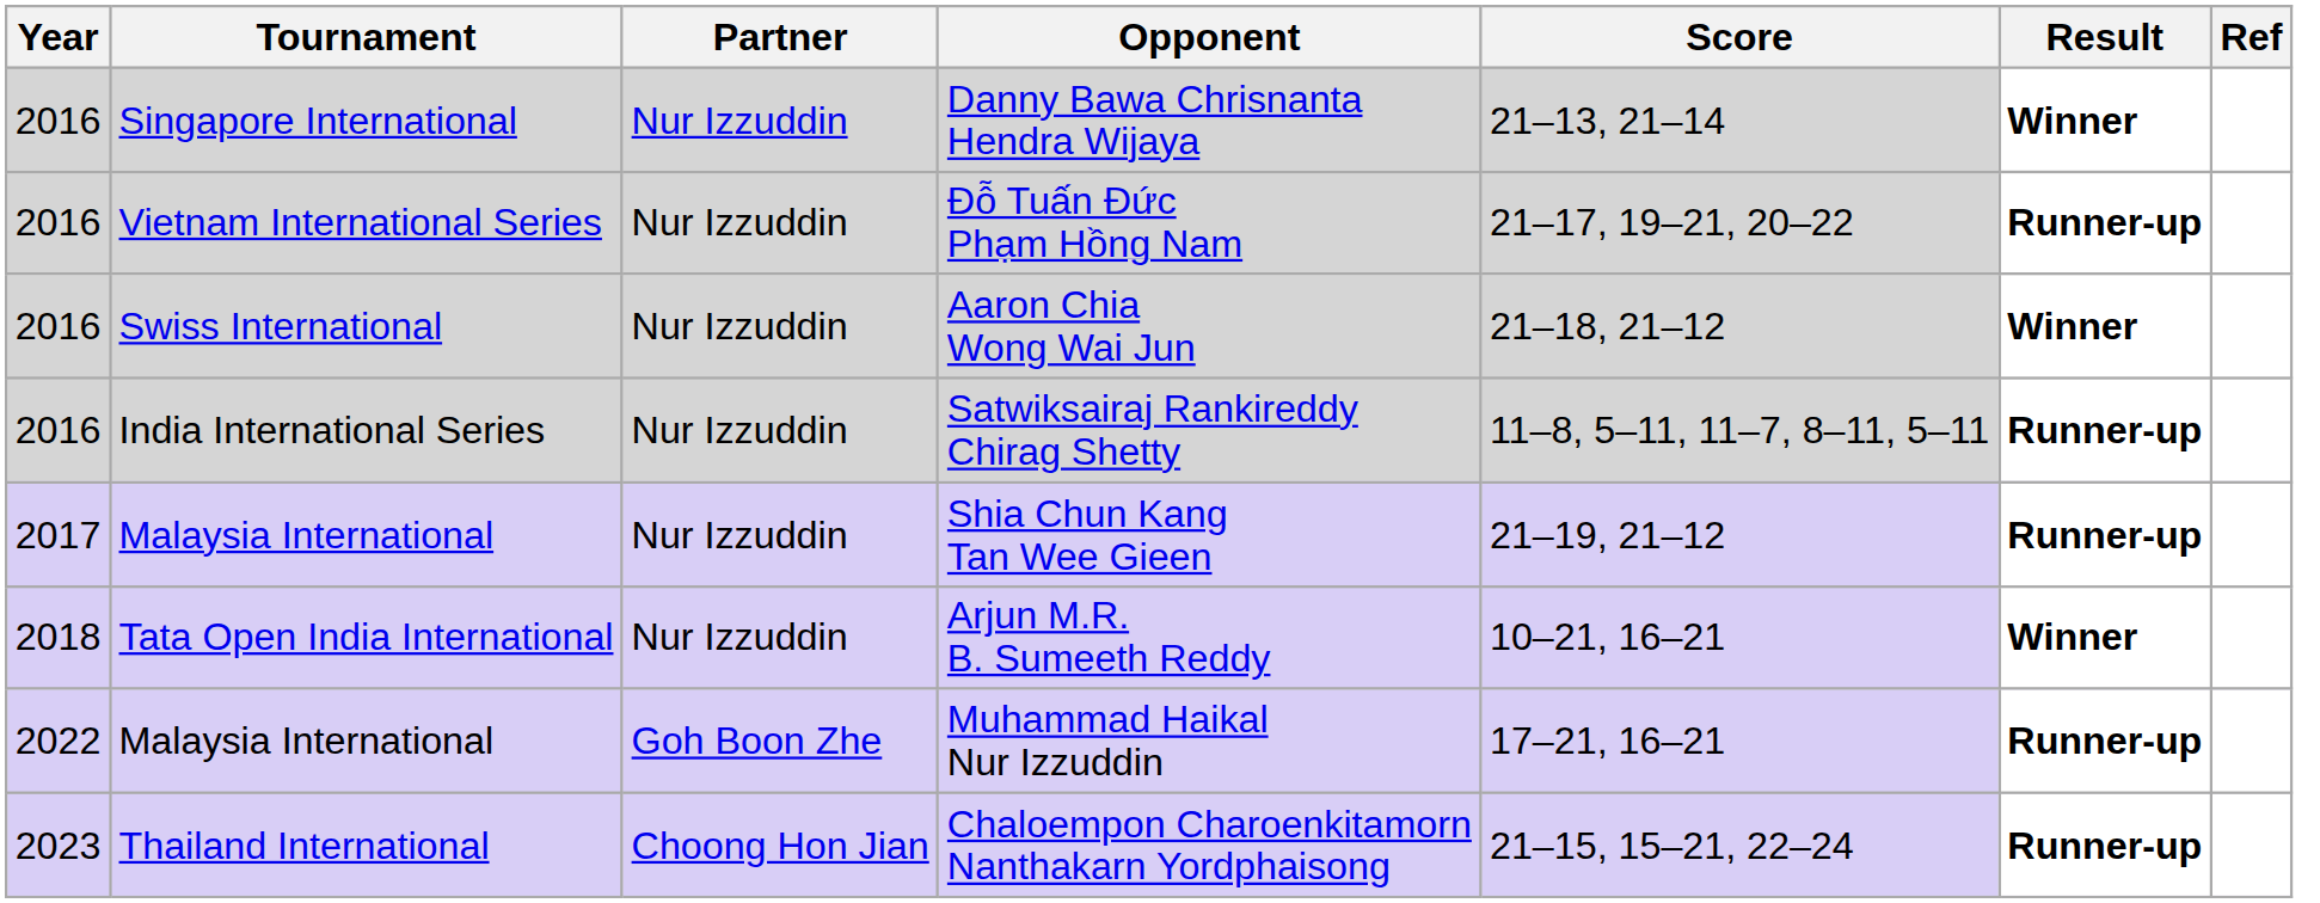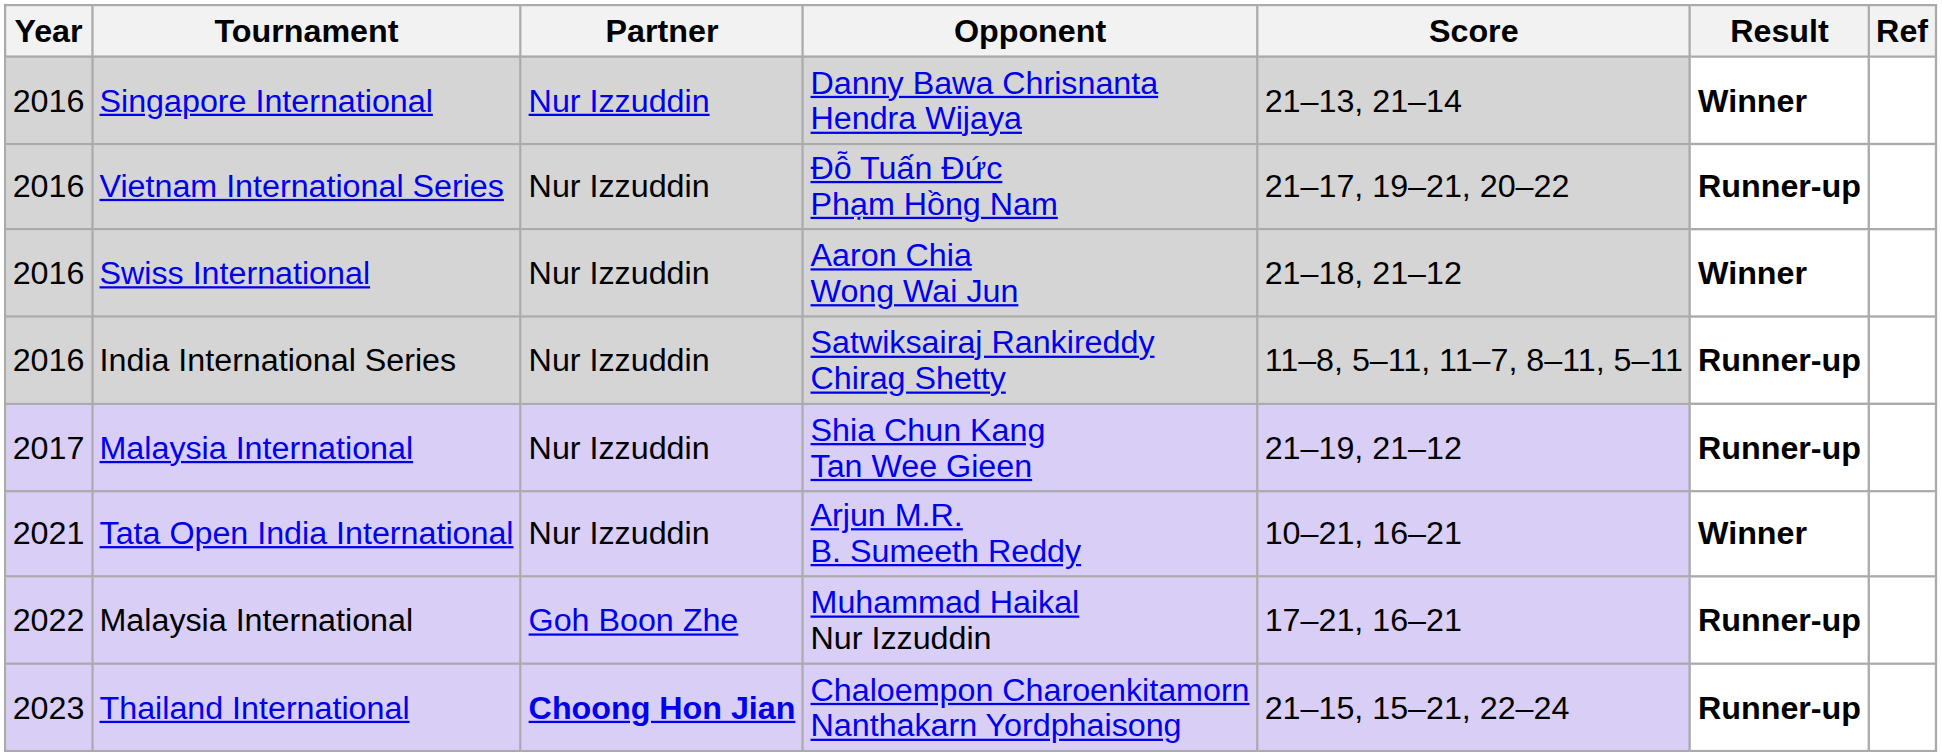Arjun M.R. B. Sumeeth Reddy | Year: 2018 -> 2021
Chaloempon Charoenkitamorn Nanthakarn Yordphaisong | Partner: normal -> bold
